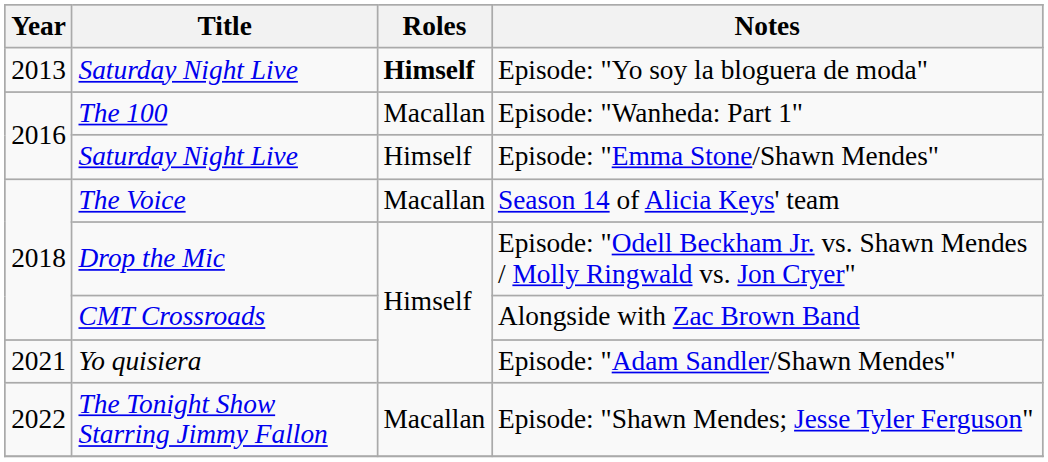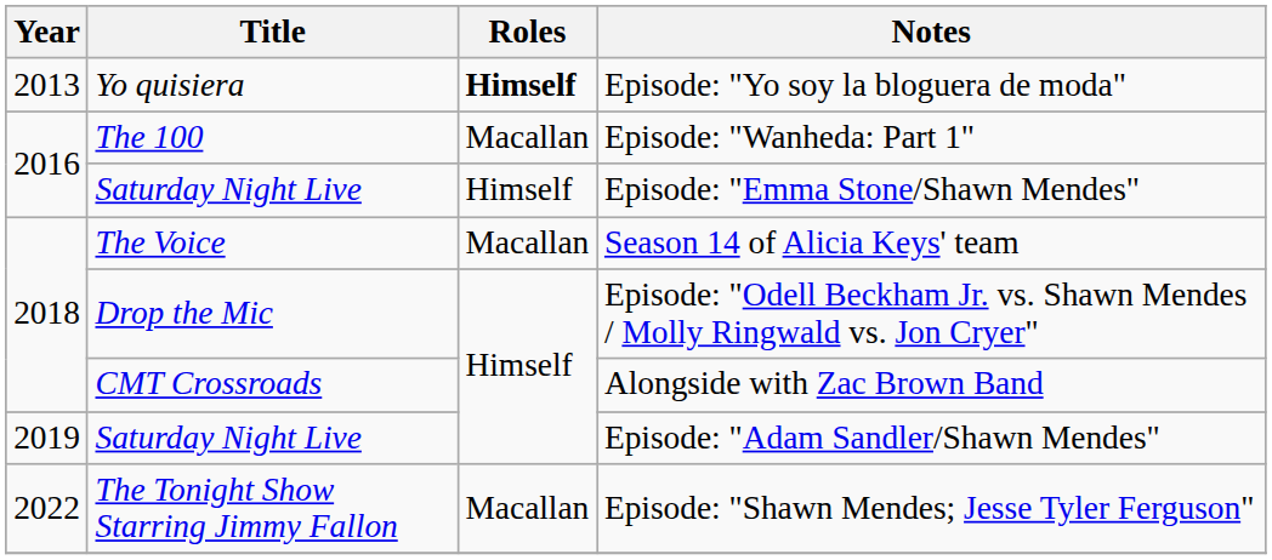Episode: "Yo soy la bloguera de moda" | Title: Saturday Night Live -> Yo quisiera
Episode: "Adam Sandler/Shawn Mendes" | Year: 2021 -> 2019
Episode: "Adam Sandler/Shawn Mendes" | Title: Yo quisiera -> Saturday Night Live
